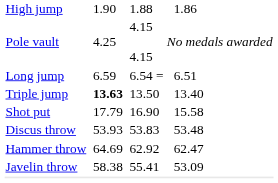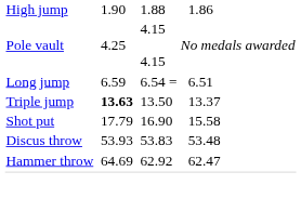Triple jump | column 7: 13.40 -> 13.37
- row: Javelin throw | 58.38 | 55.41 | 53.09
